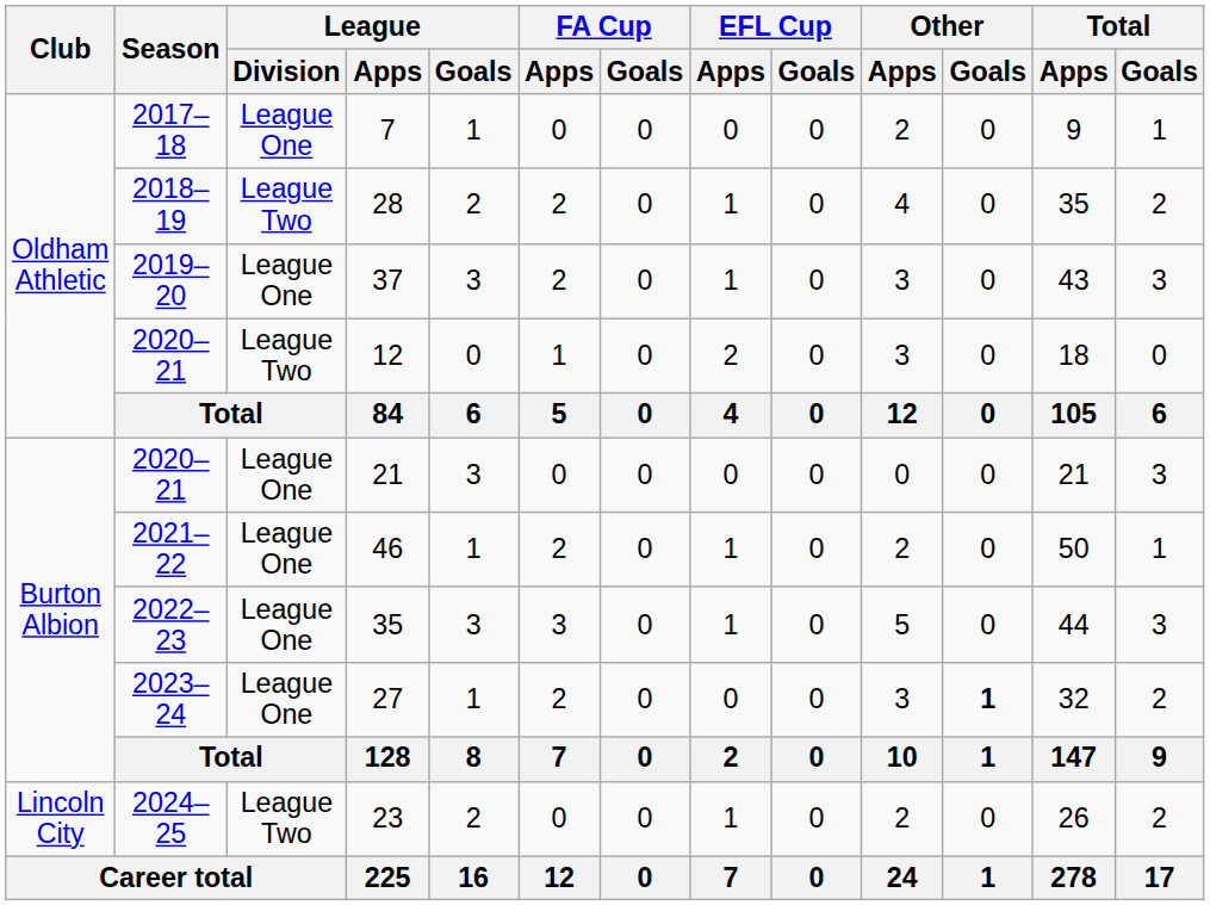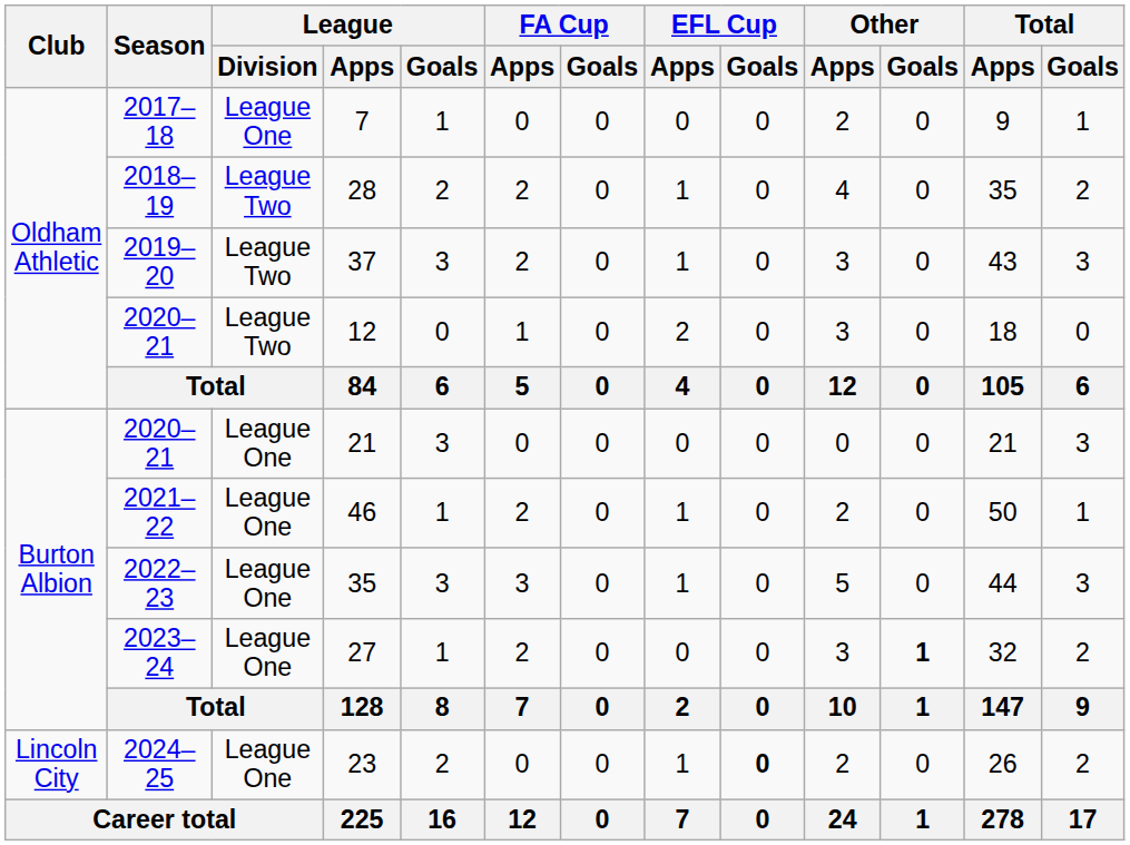37 | League / Division: League One -> League Two
23 | League / Division: League Two -> League One
23 | EFL Cup / Goals: normal -> bold
